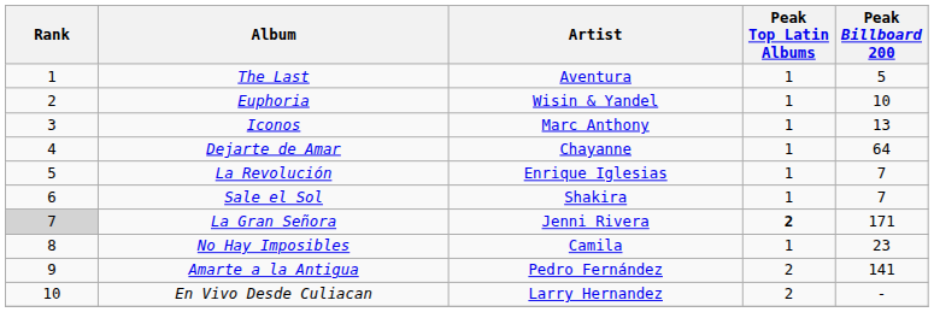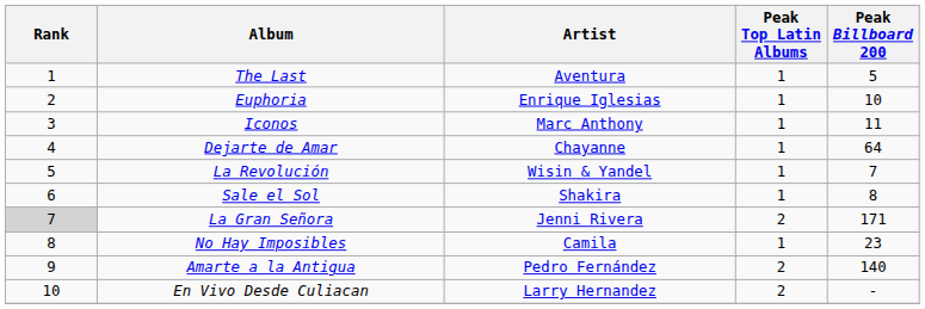Euphoria | Artist: Wisin & Yandel -> Enrique Iglesias
Iconos | Peak Billboard 200: 13 -> 11
La Revolución | Artist: Enrique Iglesias -> Wisin & Yandel
Sale el Sol | Peak Billboard 200: 7 -> 8
La Gran Señora | Peak Top Latin Albums: bold -> normal
Amarte a la Antigua | Peak Billboard 200: 141 -> 140
